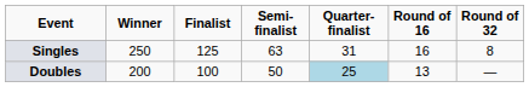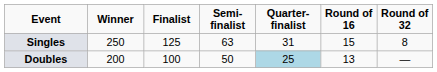Singles | Round of 16: 16 -> 15
